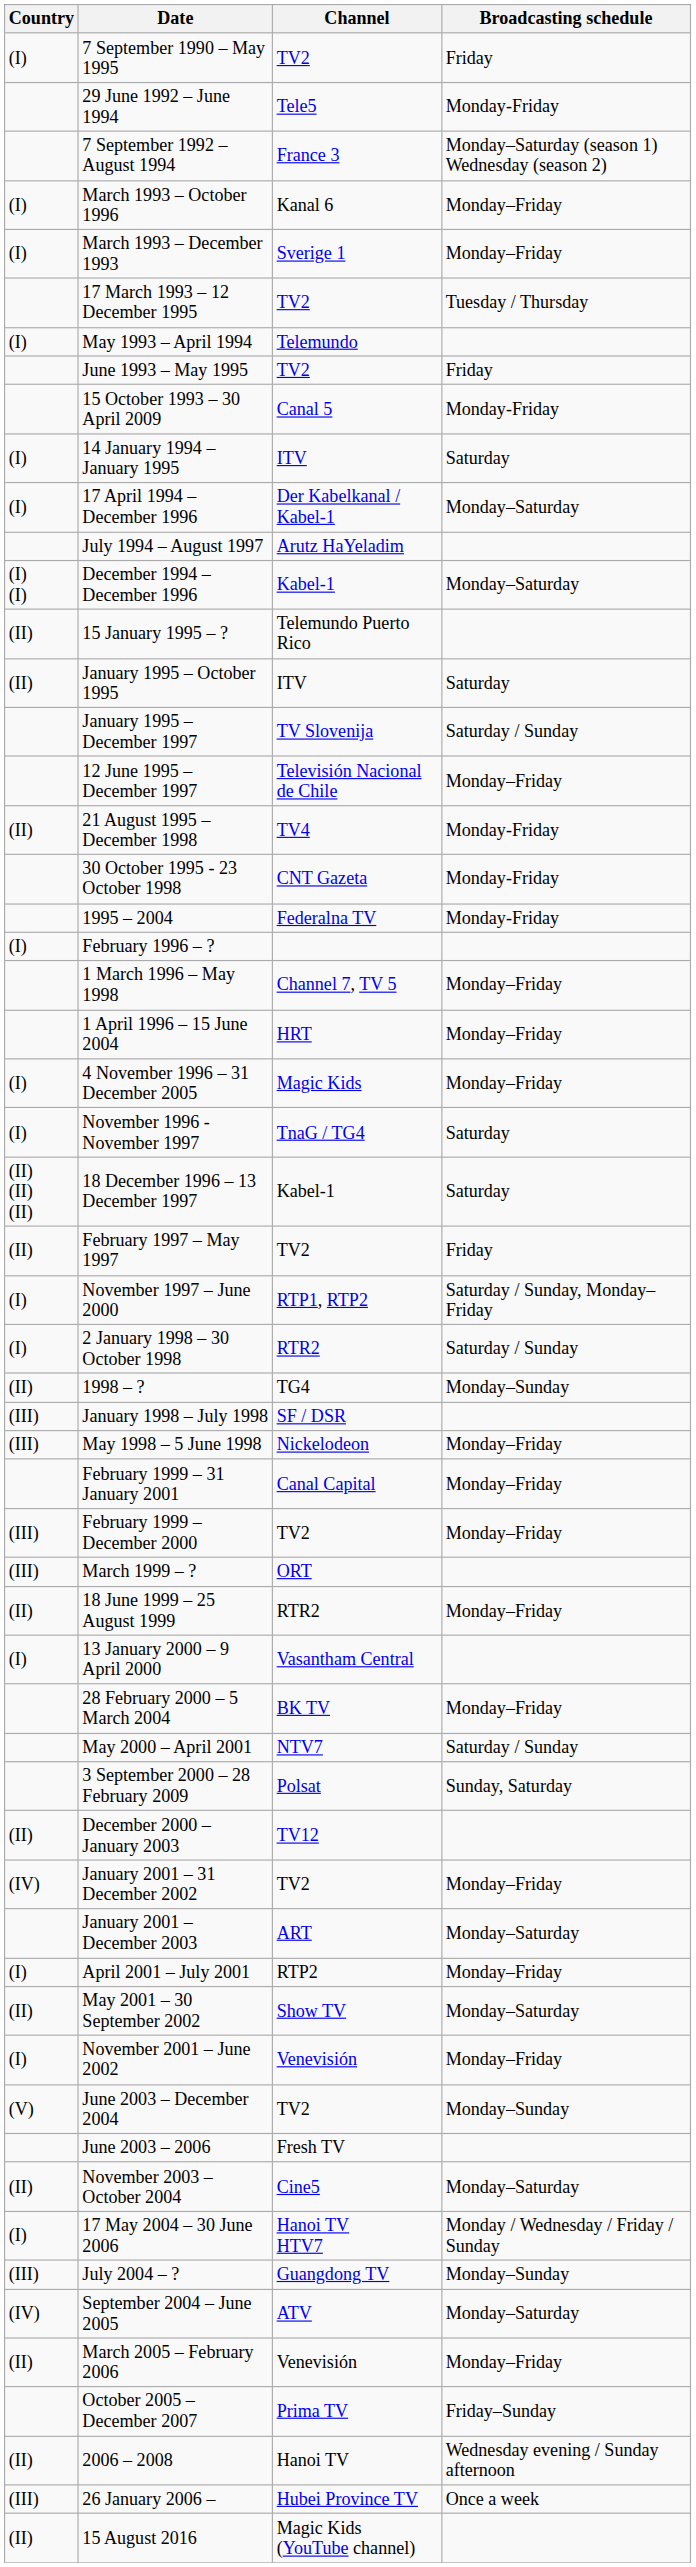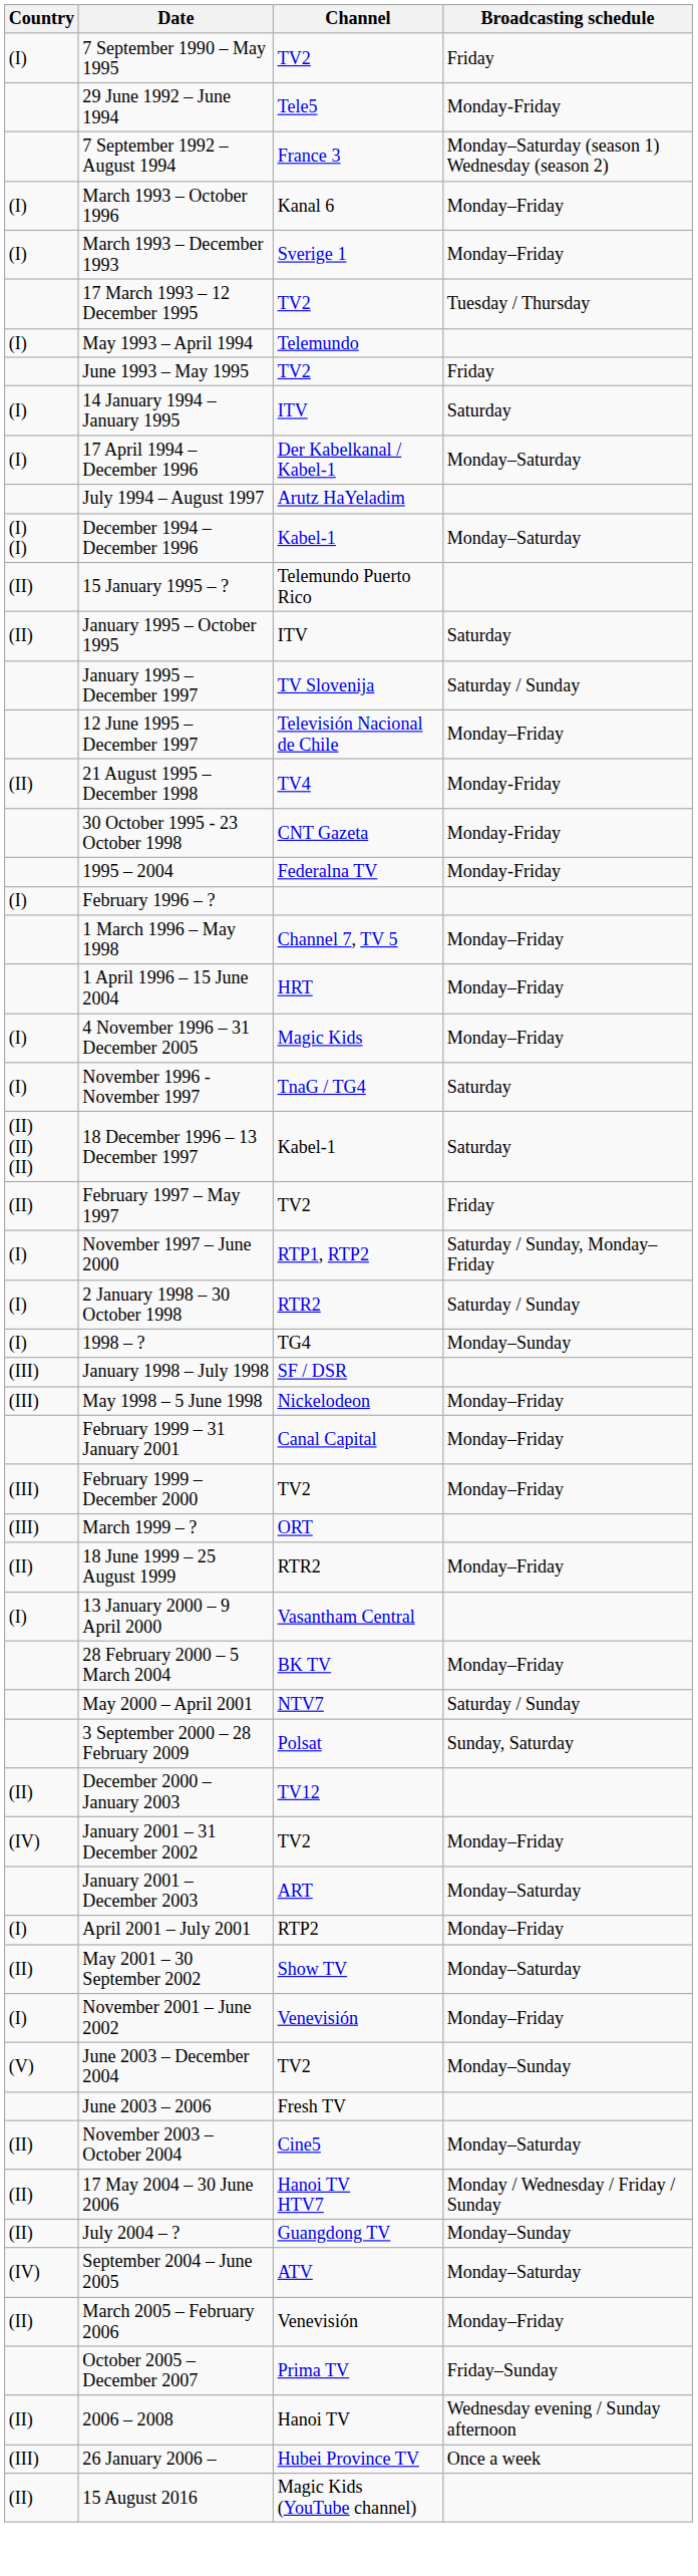- row: 15 October 1993 – 30 April 2009 | Canal 5 | Monday-Friday
1998 – ? | Country: (II) -> (I)
17 May 2004 – 30 June 2006 | Country: (I) -> (II)
July 2004 – ? | Country: (III) -> (II)
